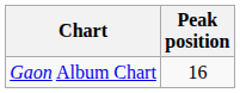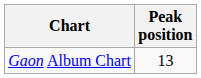Gaon Album Chart | Peak position: 16 -> 13
